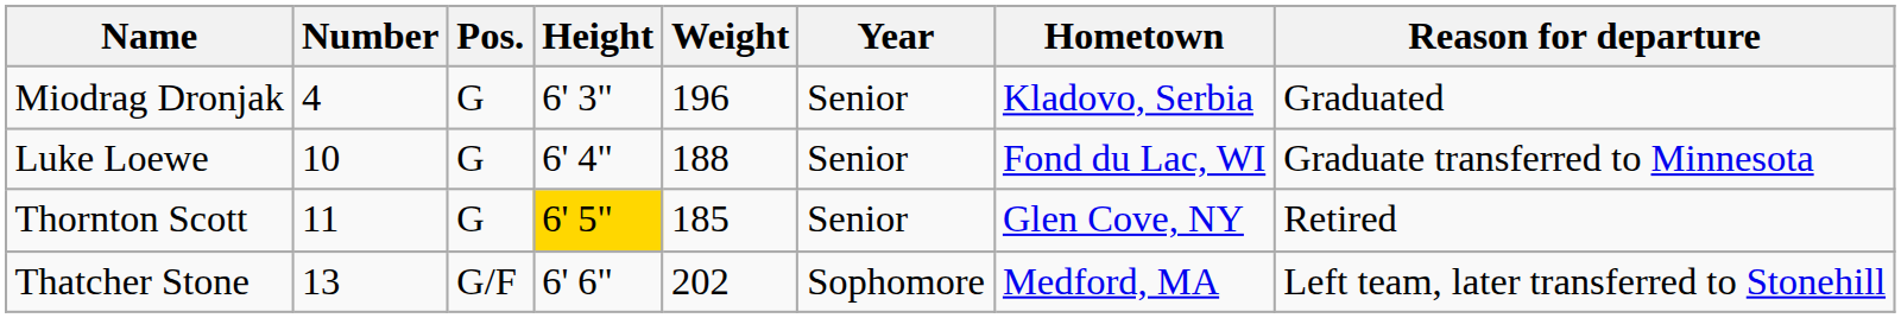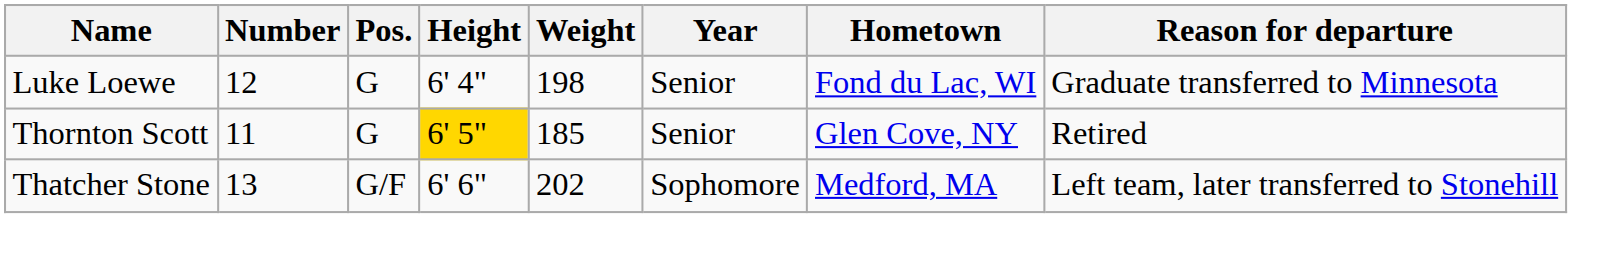- row: Miodrag Dronjak | 4 | G | 6' 3" | 196 | Senior | Kladovo, Serbia | Graduated
Luke Loewe | Number: 10 -> 12
Luke Loewe | Weight: 188 -> 198
